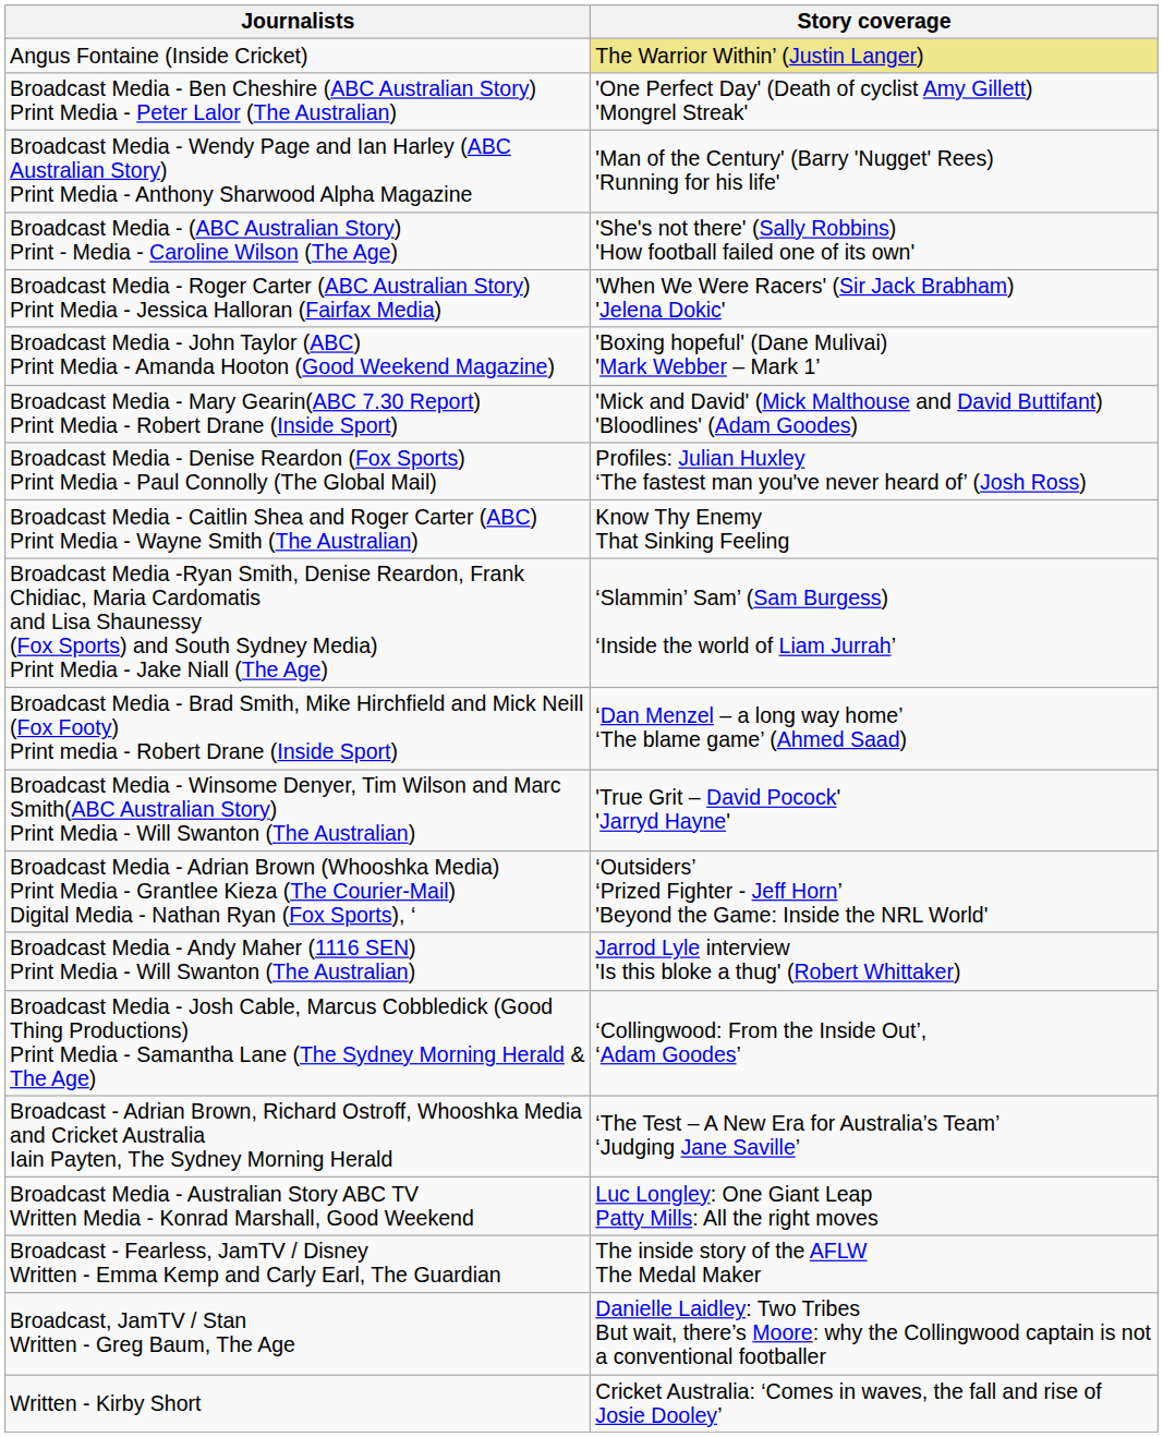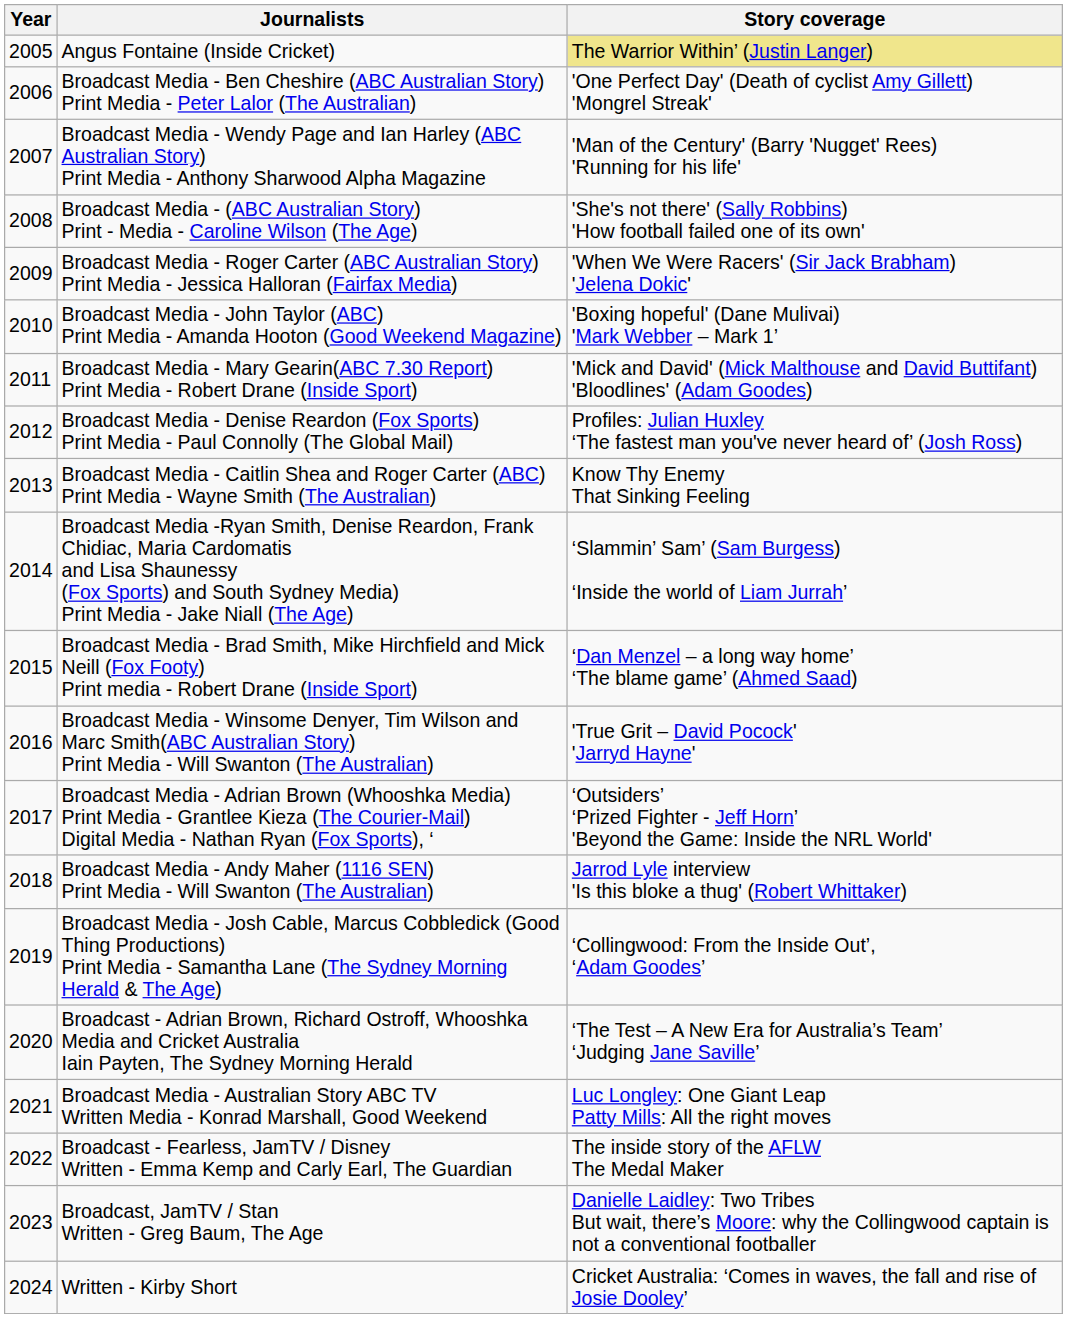+ column: Year | 2005 | 2006 | 2007 | 2008 | 2009 | 2010 | 2011 | 2012 | 2013 | 2014 | 2015 | 2016 | 2017 | 2018 | 2019 | 2020 | 2021 | 2022 | 2023 | 2024
